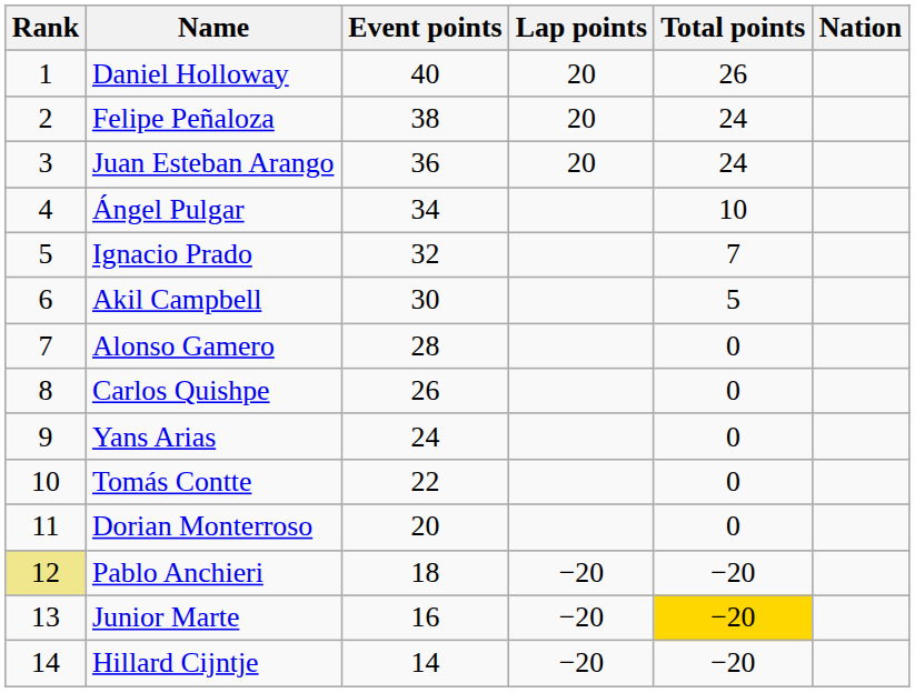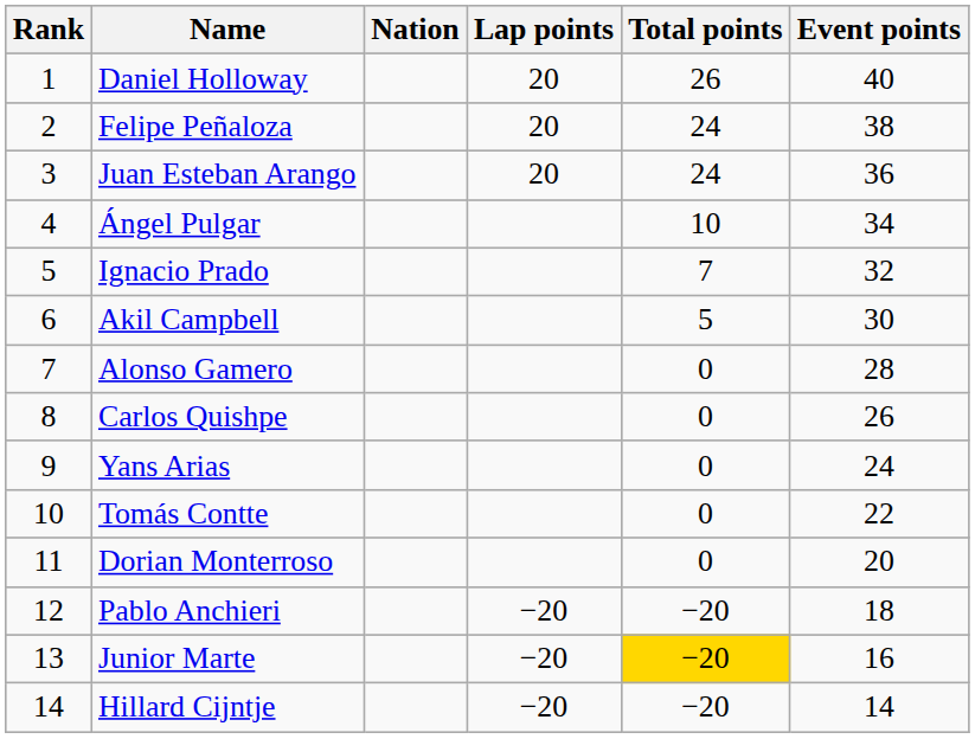columns swapped: Nation <-> Event points
Pablo Anchieri | Rank: khaki background -> no background
